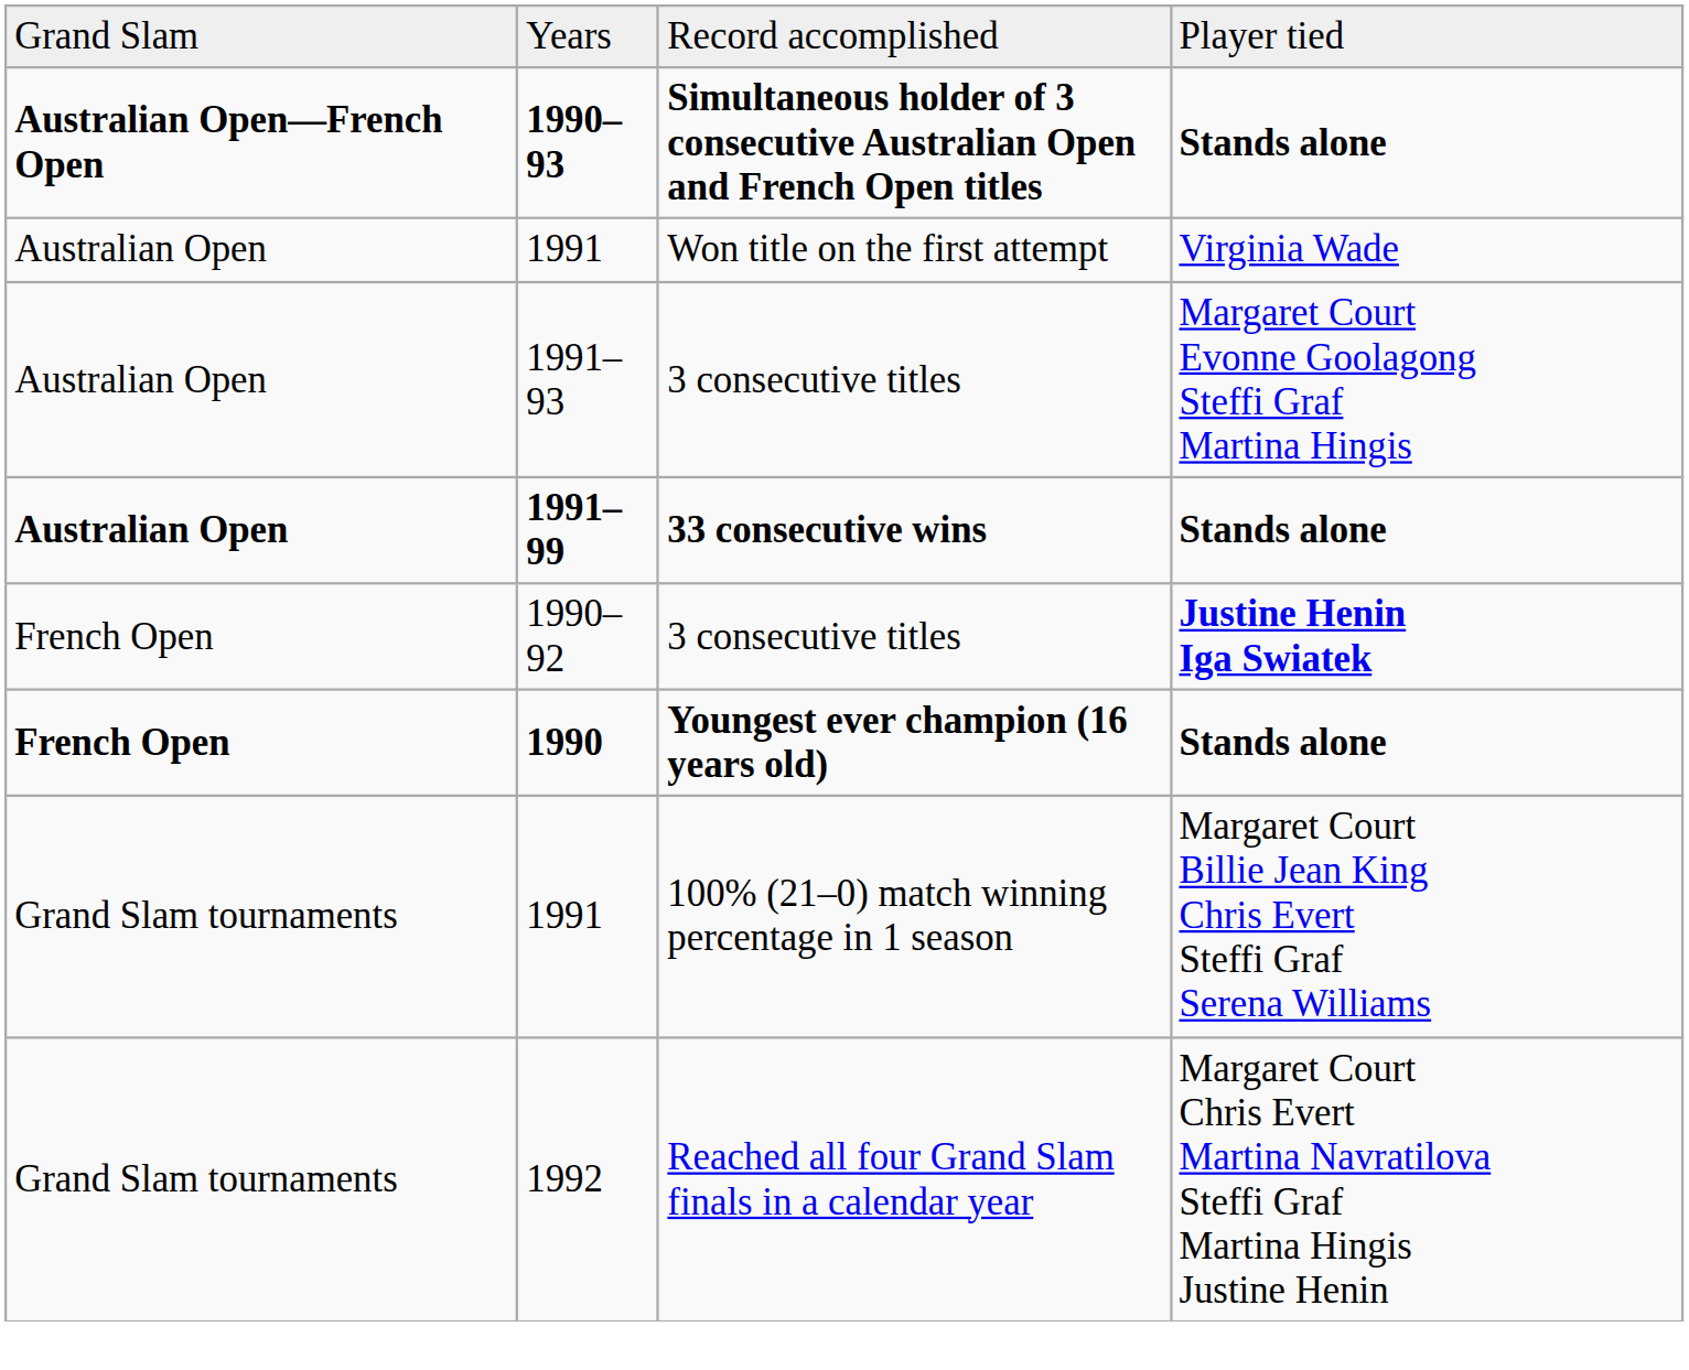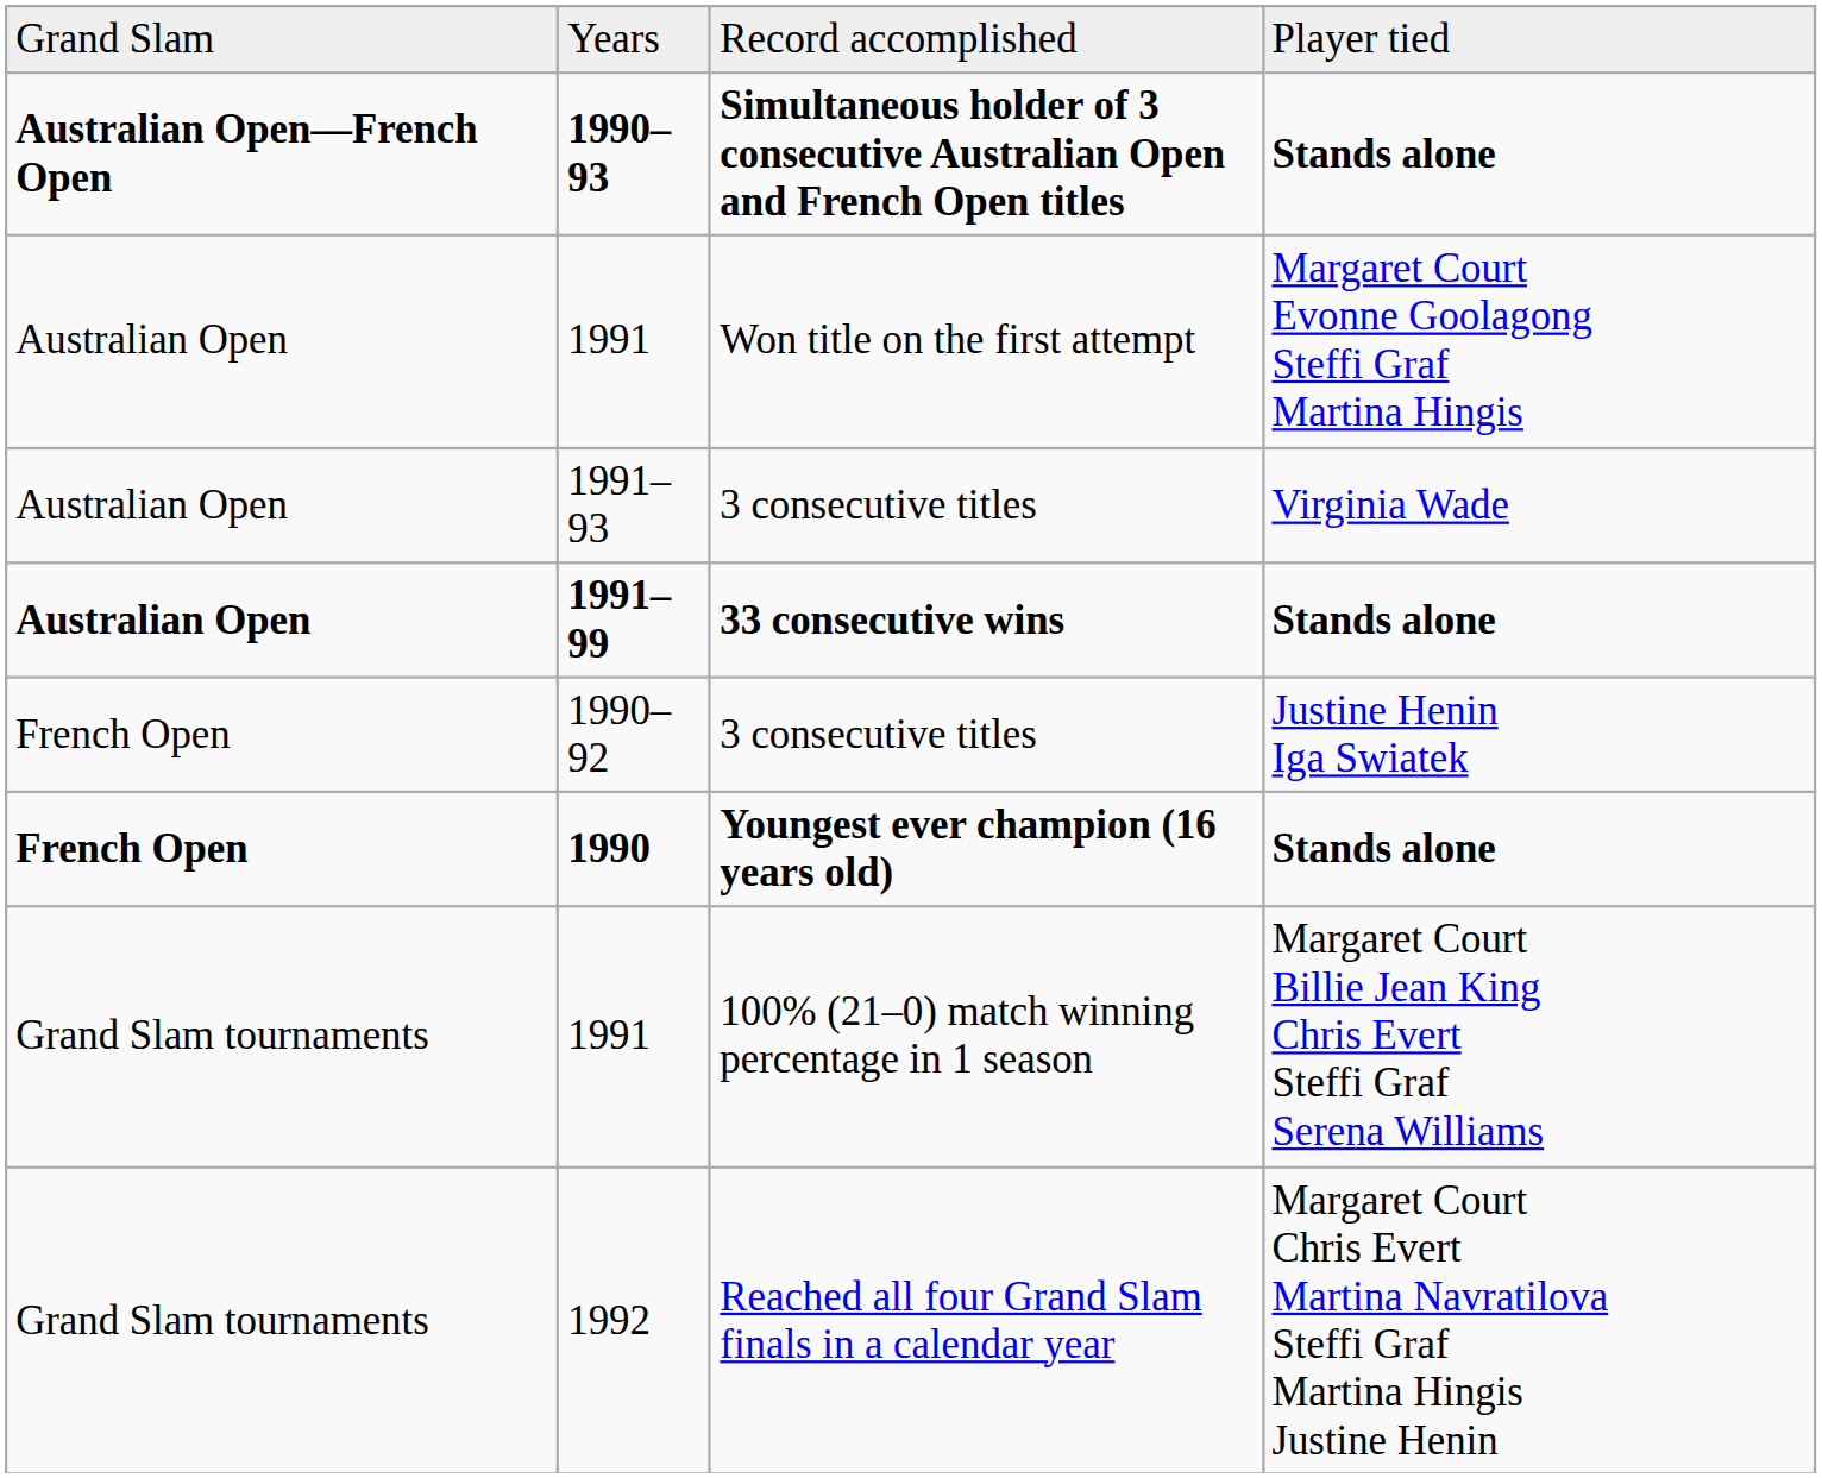1991 / Won title on the first attempt | column 4: Virginia Wade -> Margaret Court Evonne Goolagong Steffi Graf Martina Hingis
1991–93 | column 4: Margaret Court Evonne Goolagong Steffi Graf Martina Hingis -> Virginia Wade
1990–92 | column 4: bold -> normal
